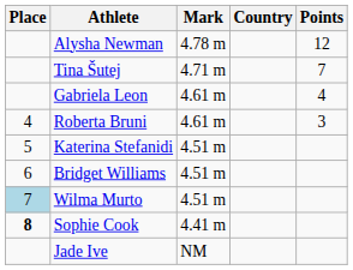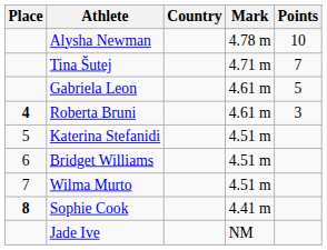columns swapped: Country <-> Mark
Alysha Newman | Points: 12 -> 10
Gabriela Leon | Points: 4 -> 5
Roberta Bruni | Place: normal -> bold
Wilma Murto | Place: lightblue background -> no background
